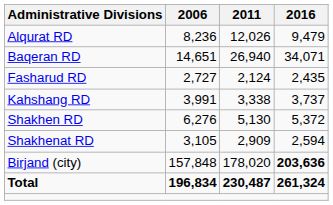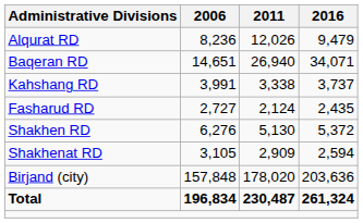rows swapped: Fasharud RD <-> Kahshang RD
Birjand (city) | 2016: bold -> normal
